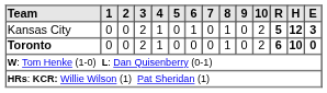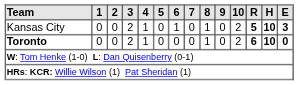Kansas City | H: 12 -> 10
